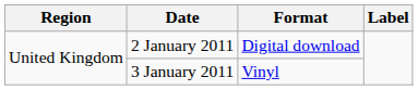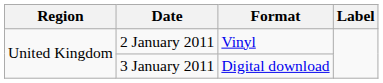2 January 2011 | Format: Digital download -> Vinyl
3 January 2011 | Format: Vinyl -> Digital download
